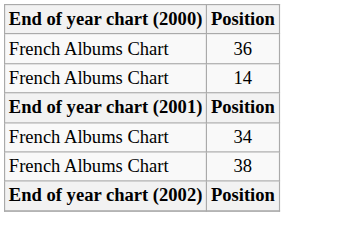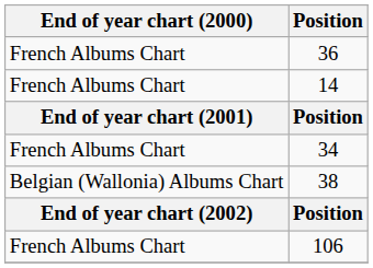38 | End of year chart (2000): French Albums Chart -> Belgian (Wallonia) Albums Chart
+ row: French Albums Chart | 106
